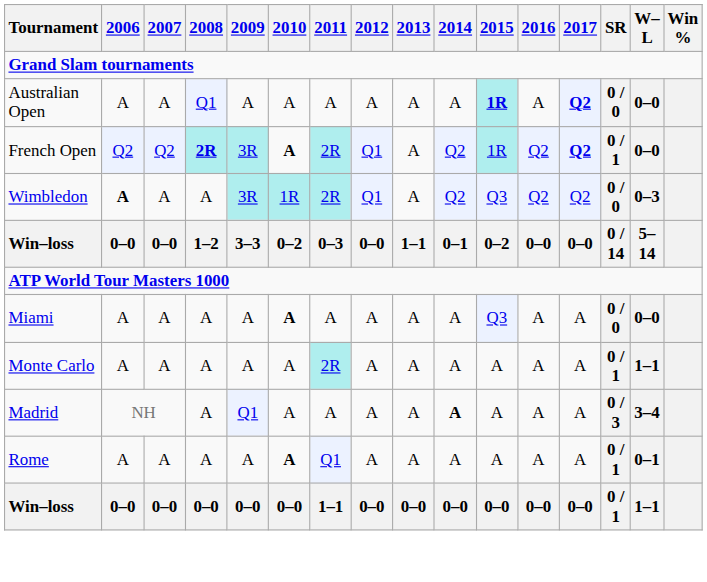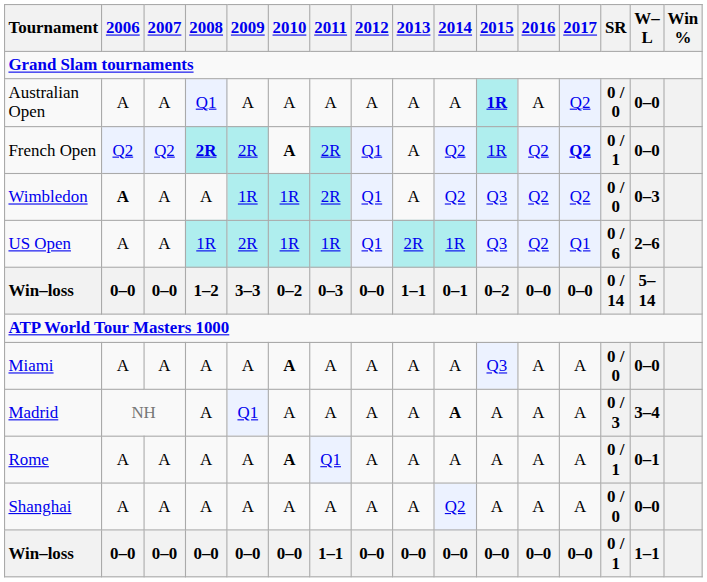Australian Open | 2017: bold -> normal
French Open | 2009: 3R -> 2R
Wimbledon | 2009: 3R -> 1R
+ row: US Open | A | A | 1R | 2R | 1R | 1R | Q1 | 2R | 1R | Q3 | Q2 | Q1 | 0 / 6 | 2–6
- row: Monte Carlo | A | A | A | A | A | 2R | A | A | A | A | A | A | 0 / 1 | 1–1
+ row: Shanghai | A | A | A | A | A | A | A | A | Q2 | A | A | A | 0 / 0 | 0–0
